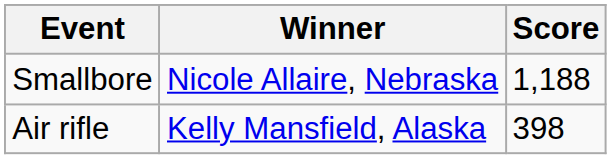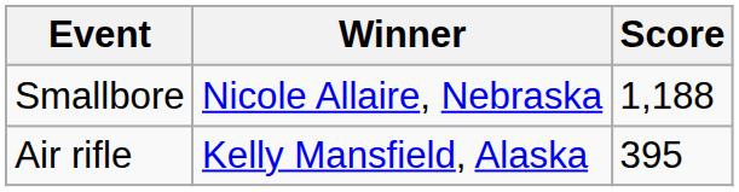Air rifle | Score: 398 -> 395
